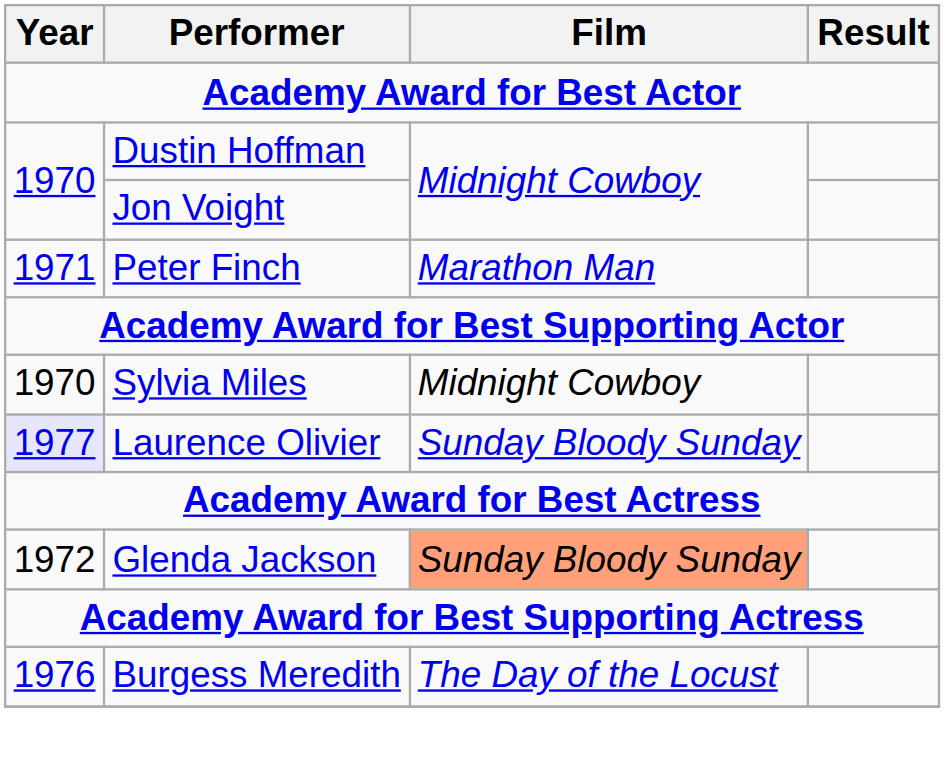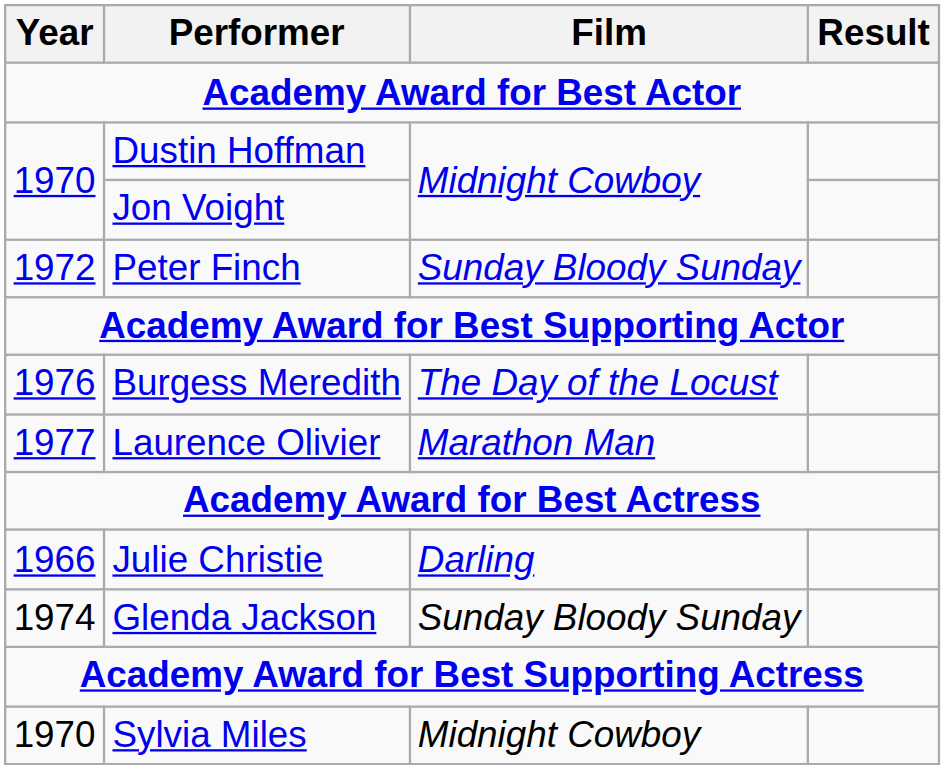Peter Finch | Year: 1971 -> 1972
Peter Finch | Film: Marathon Man -> Sunday Bloody Sunday
rows swapped: Burgess Meredith <-> Sylvia Miles
Laurence Olivier | Year: lavender background -> no background
Laurence Olivier | Film: Sunday Bloody Sunday -> Marathon Man
+ row: 1966 | Julie Christie | Darling
Glenda Jackson | Year: 1972 -> 1974
Glenda Jackson | Film: lightsalmon background -> no background
